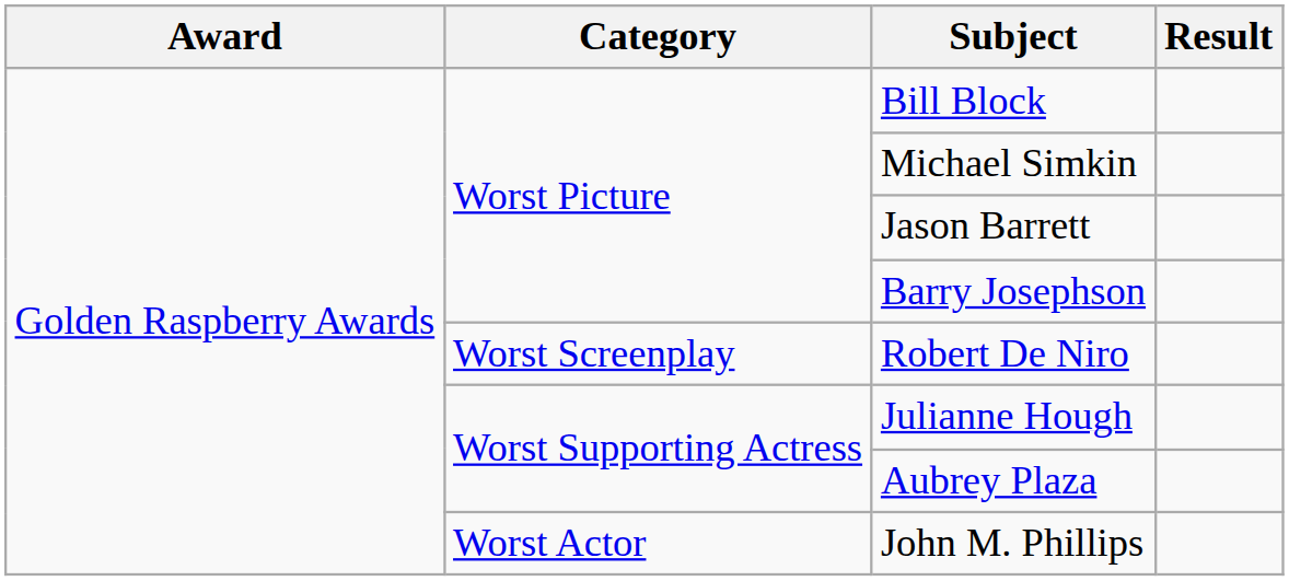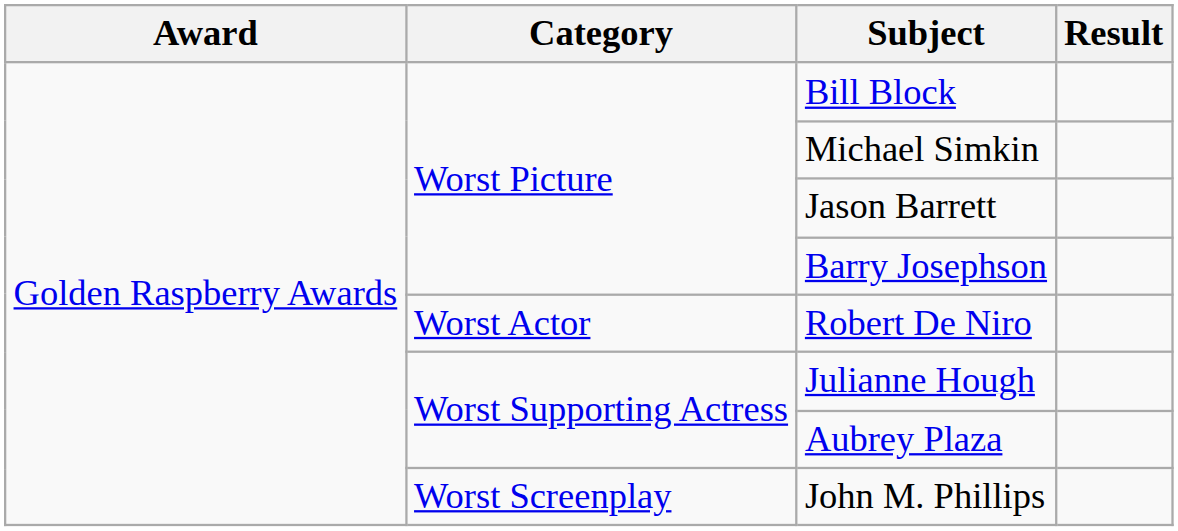Robert De Niro | Category: Worst Screenplay -> Worst Actor
John M. Phillips | Category: Worst Actor -> Worst Screenplay
